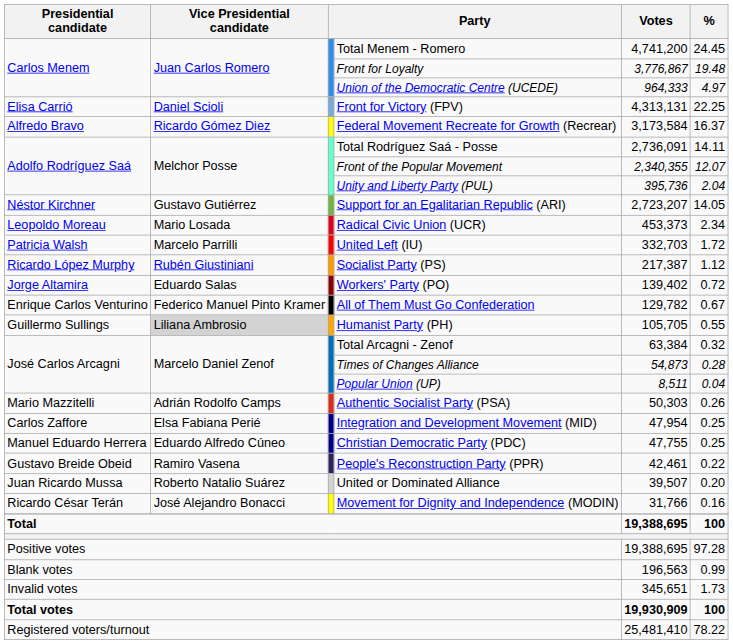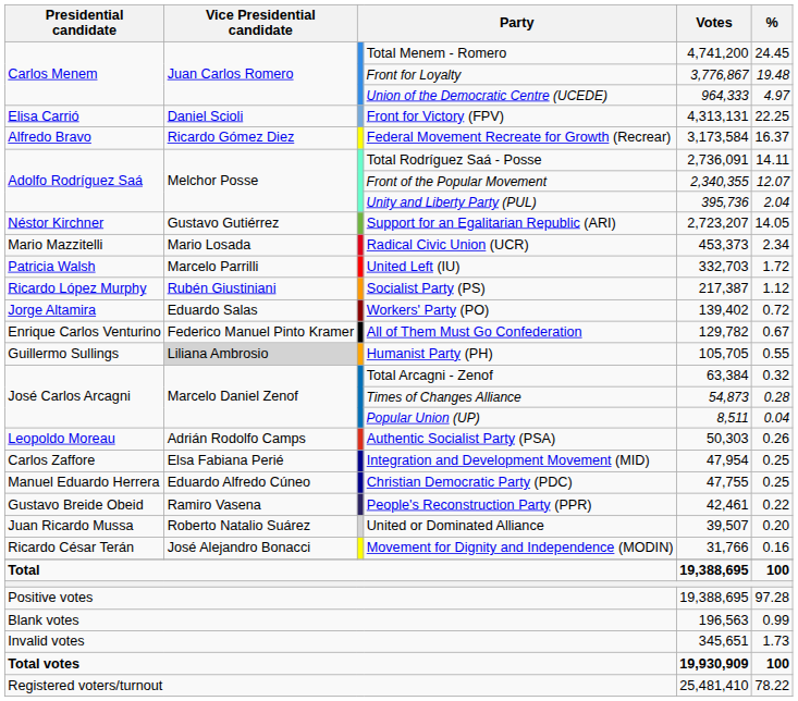Radical Civic Union (UCR) | Presidential candidate: Leopoldo Moreau -> Mario Mazzitelli
Authentic Socialist Party (PSA) | Presidential candidate: Mario Mazzitelli -> Leopoldo Moreau
